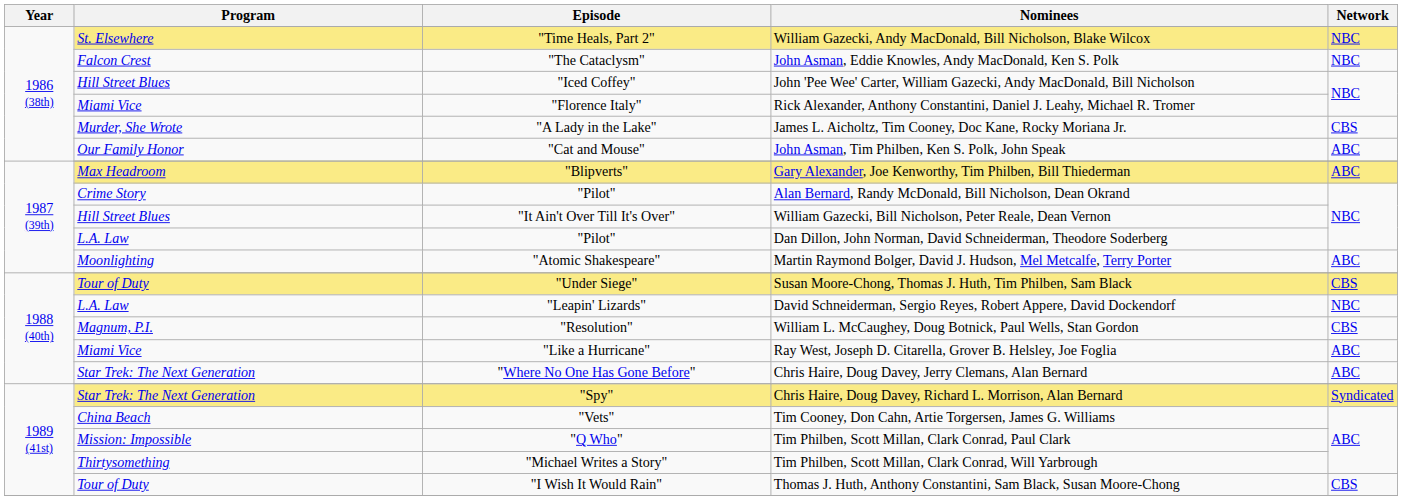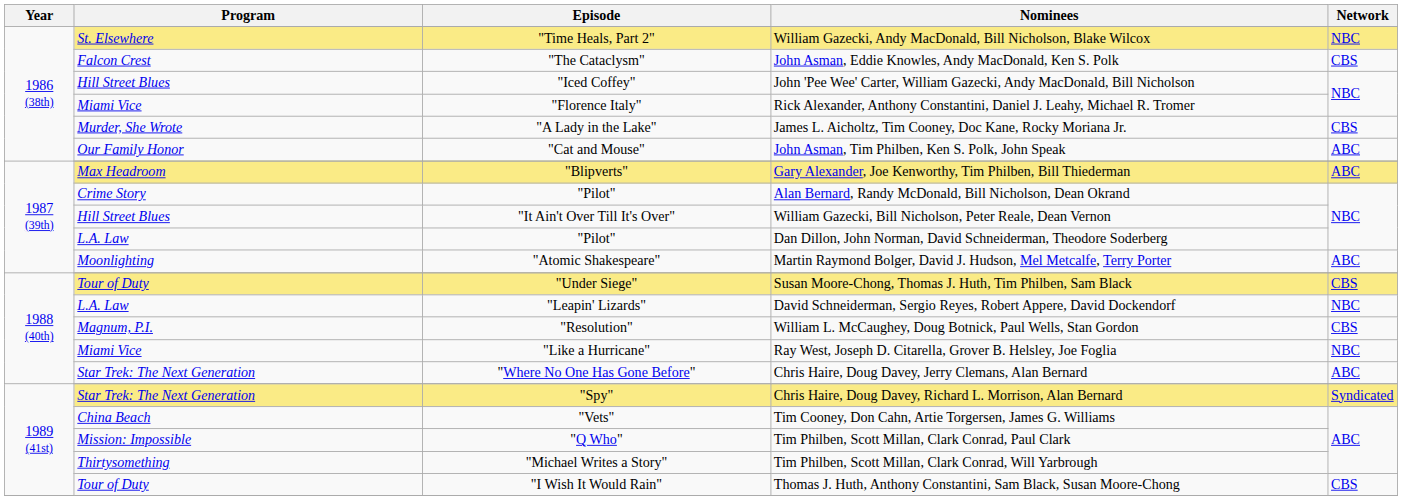John Asman, Eddie Knowles, Andy MacDonald, Ken S. Polk | Network: NBC -> CBS
Ray West, Joseph D. Citarella, Grover B. Helsley, Joe Foglia | Network: ABC -> NBC
